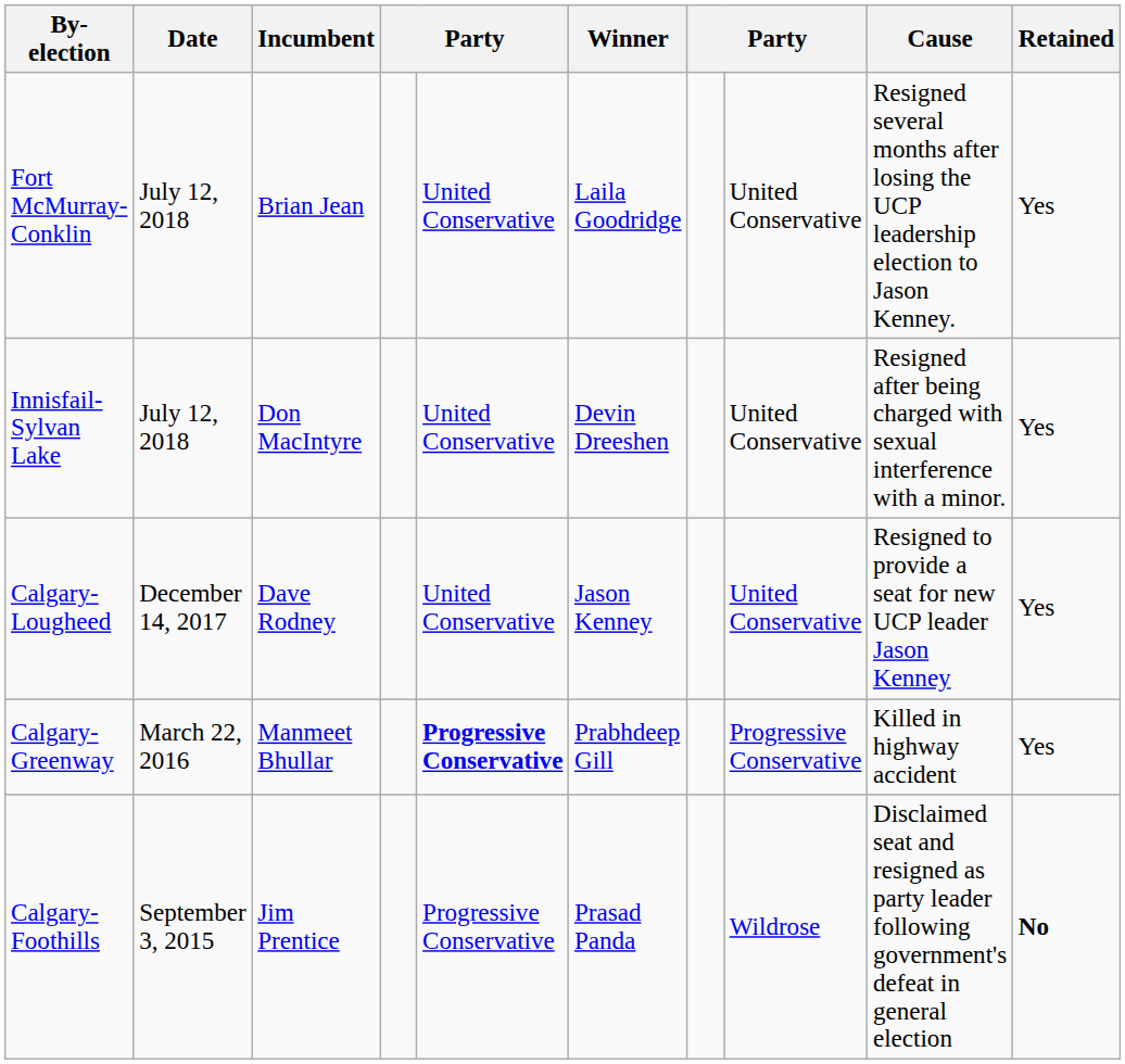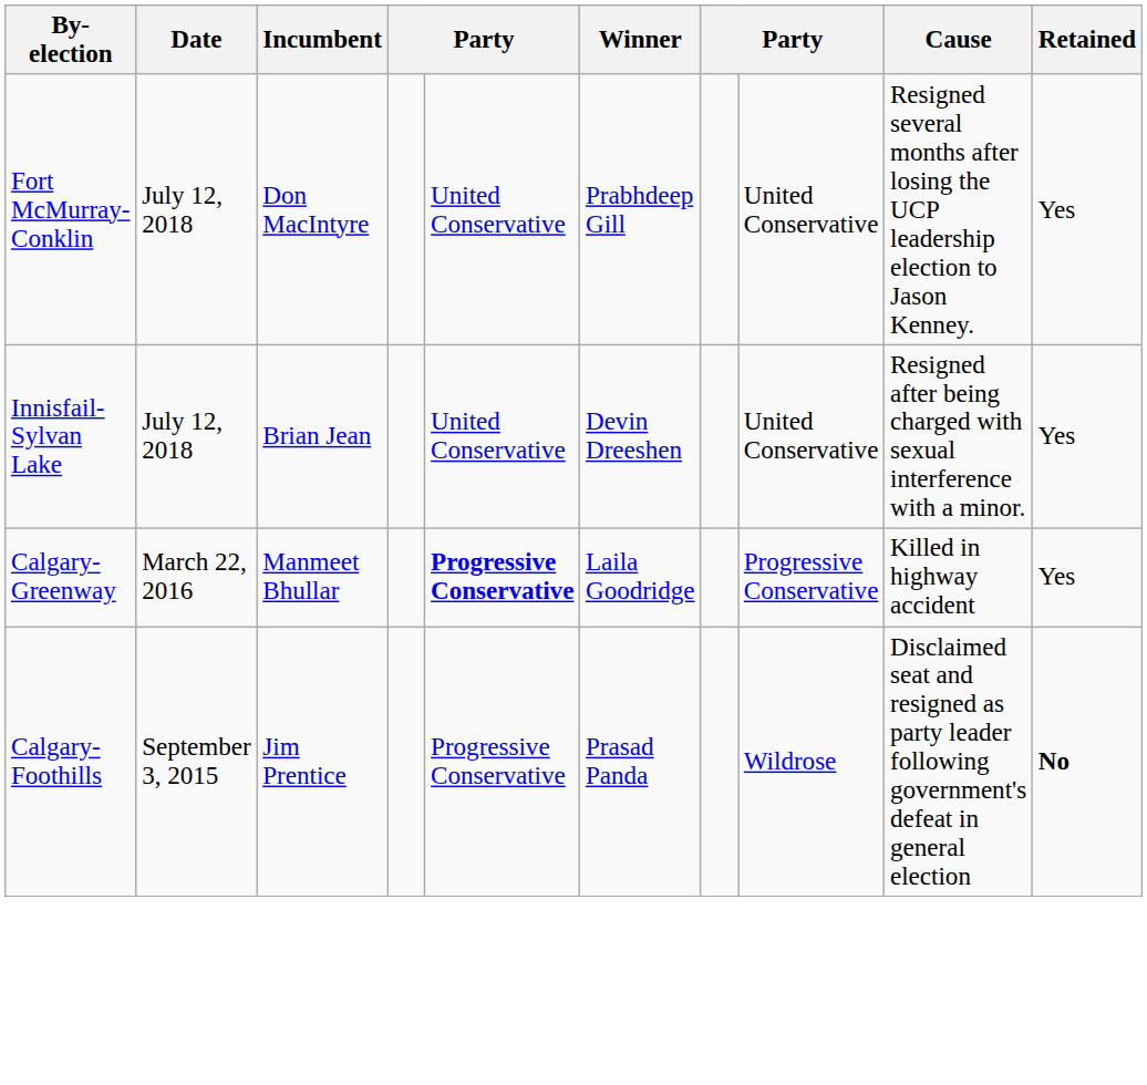Fort McMurray-Conklin | Incumbent: Brian Jean -> Don MacIntyre
Fort McMurray-Conklin | Winner: Laila Goodridge -> Prabhdeep Gill
Innisfail-Sylvan Lake | Incumbent: Don MacIntyre -> Brian Jean
- row: Calgary-Lougheed | December 14, 2017 | Dave Rodney | United Conservative | Jason Kenney | United Conservative | Resigned to provide a seat for new UCP leader Jason Kenney | Yes
Calgary-Greenway | Winner: Prabhdeep Gill -> Laila Goodridge
